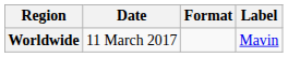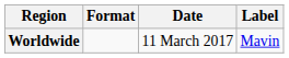columns swapped: Date <-> Format
